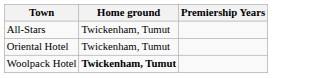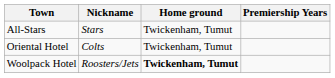+ column: Nickname | Stars | Colts | Roosters/Jets
